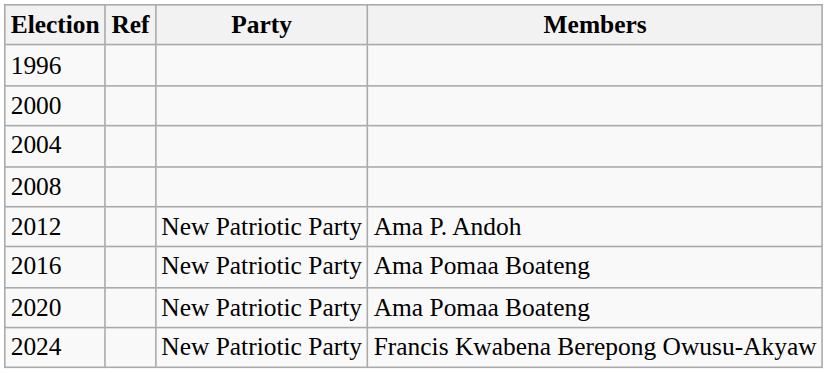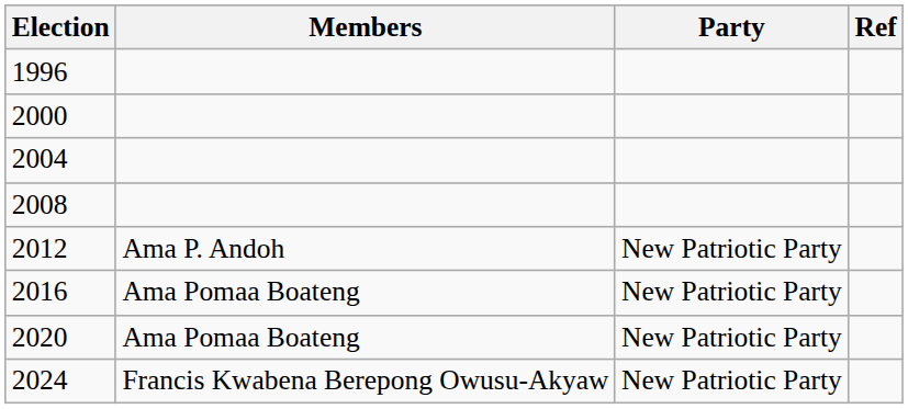columns swapped: Members <-> Ref
